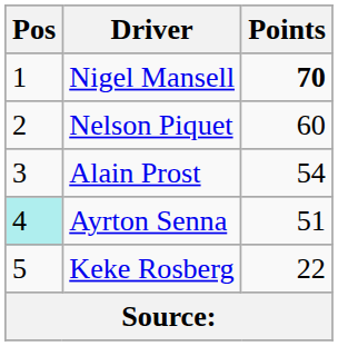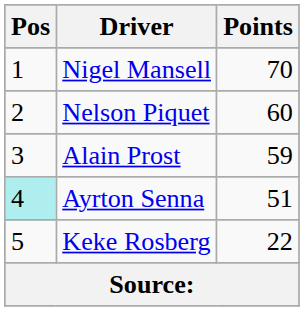Nigel Mansell | Points: bold -> normal
Alain Prost | Points: 54 -> 59
